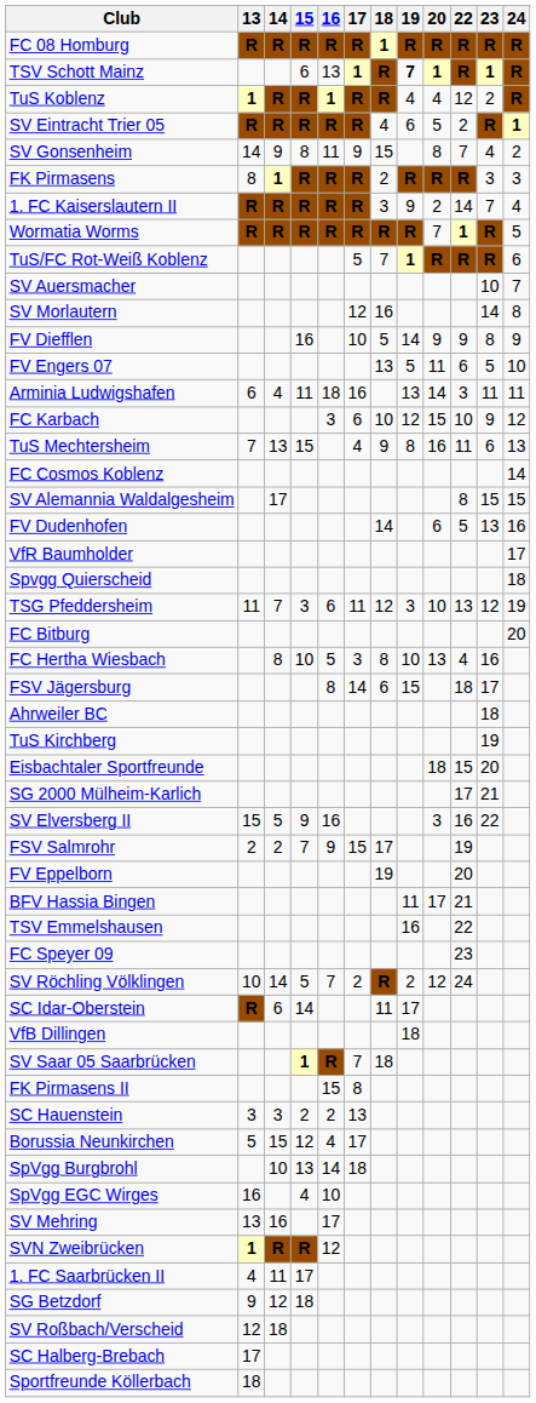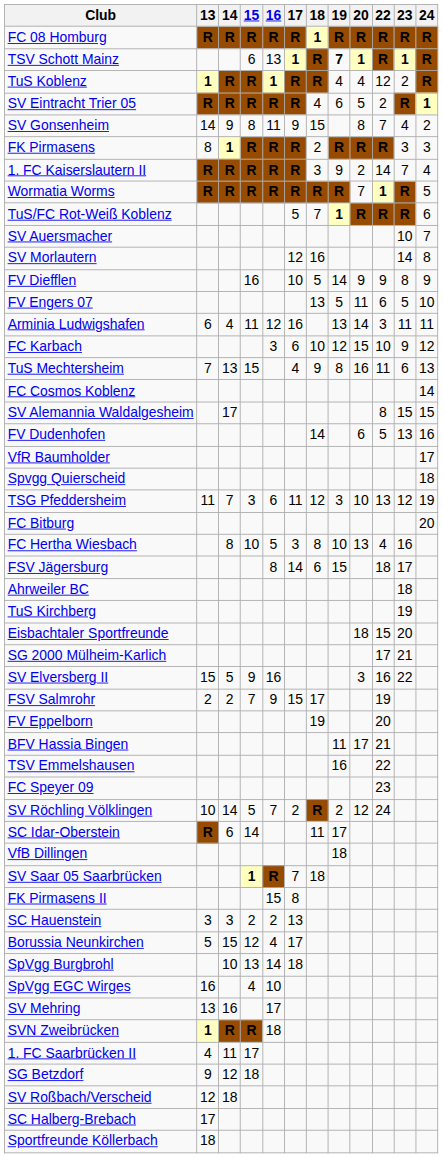Arminia Ludwigshafen | 16: 18 -> 12
SVN Zweibrücken | 16: 12 -> 18
